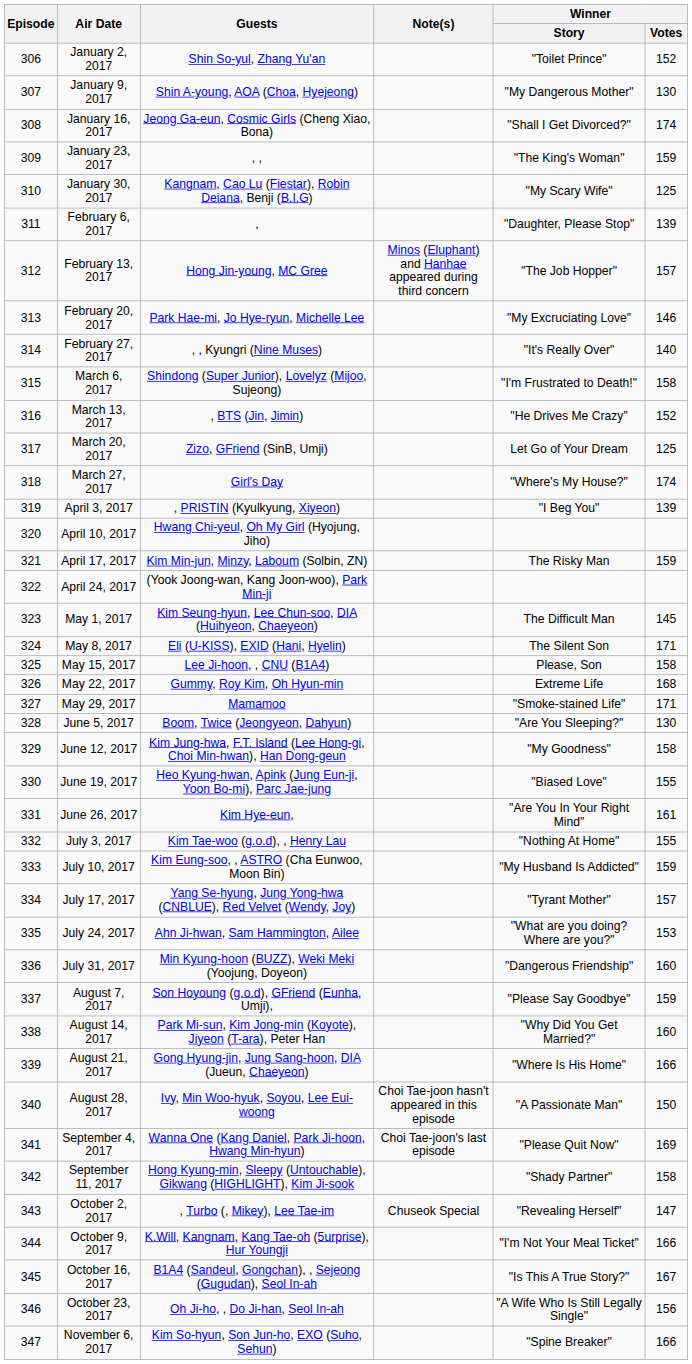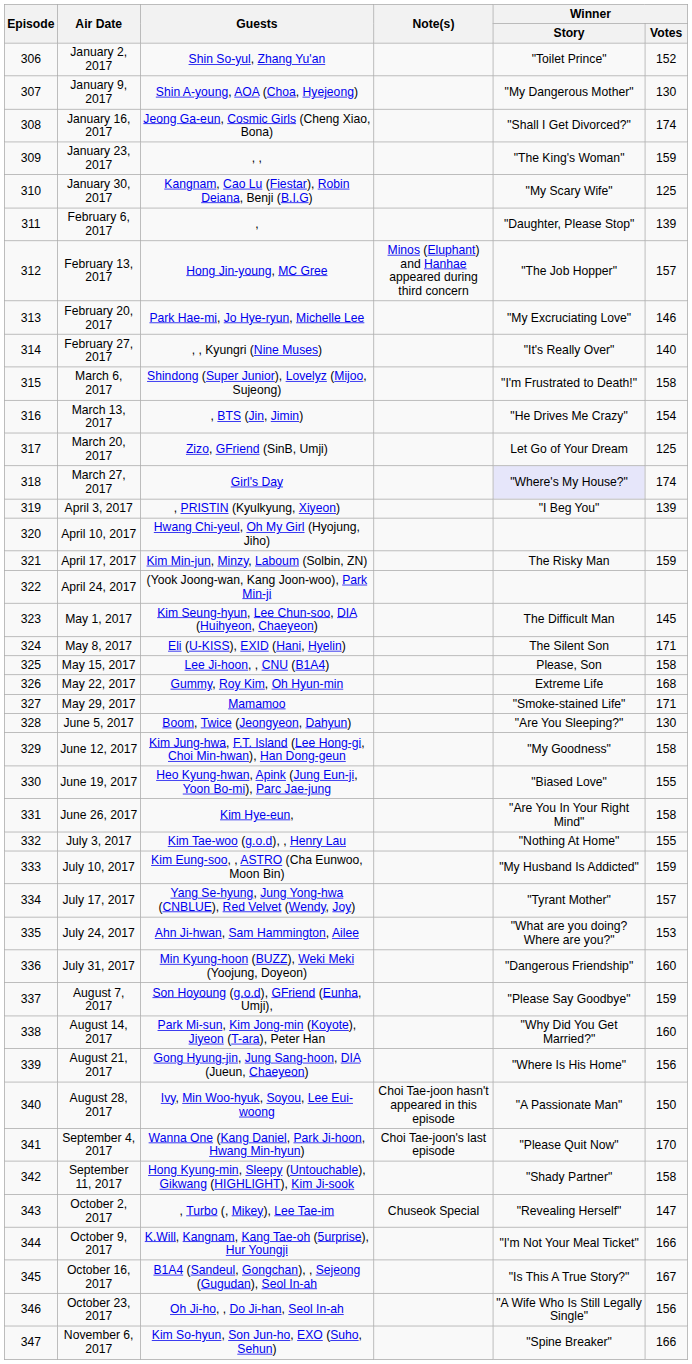March 13, 2017 | Winner / Votes: 152 -> 154
March 27, 2017 | Winner / Story: no background -> lavender background
June 26, 2017 | Winner / Votes: 161 -> 158
August 21, 2017 | Winner / Votes: 166 -> 156
September 4, 2017 | Winner / Votes: 169 -> 170
